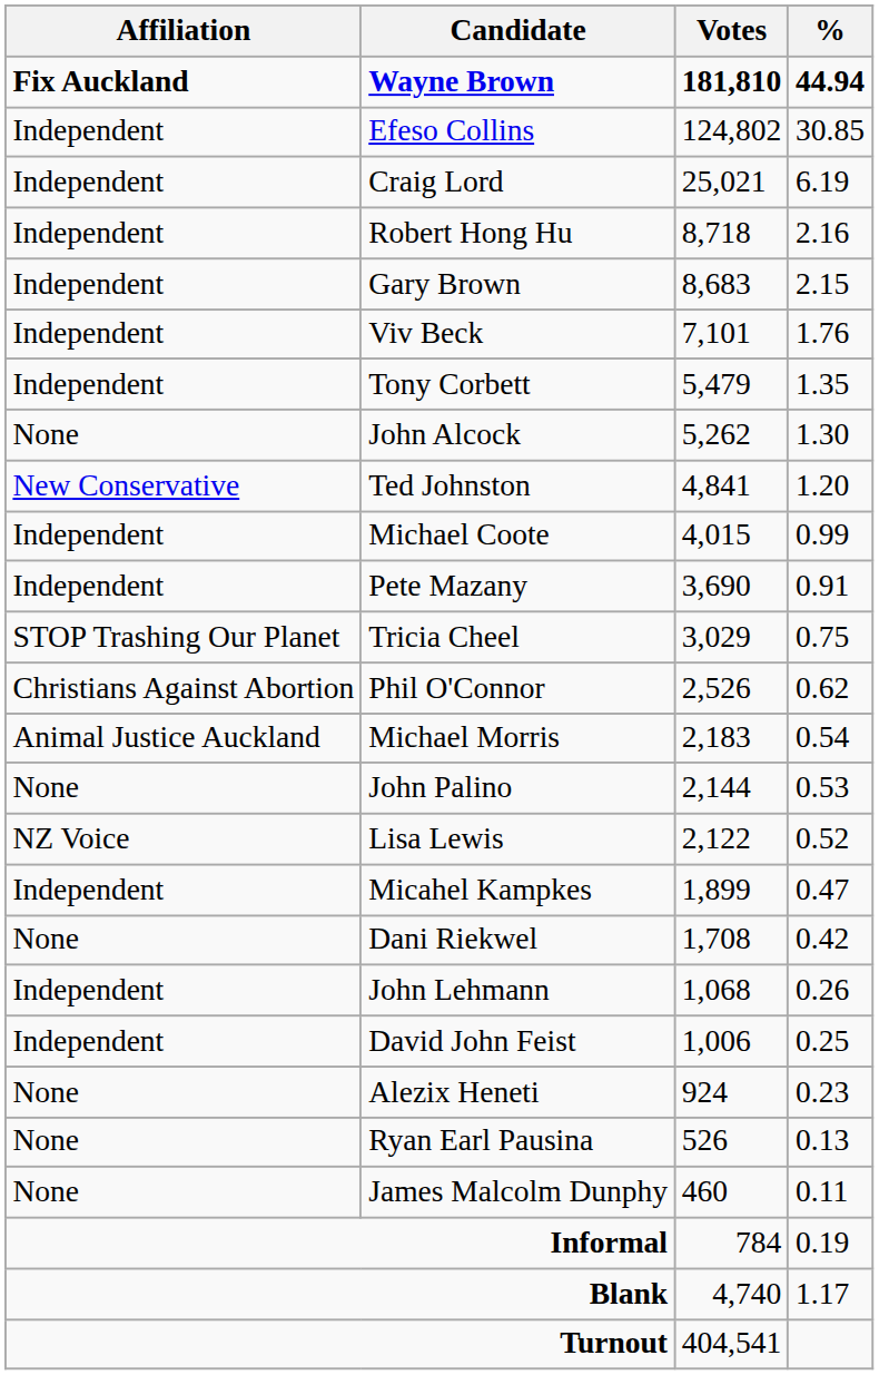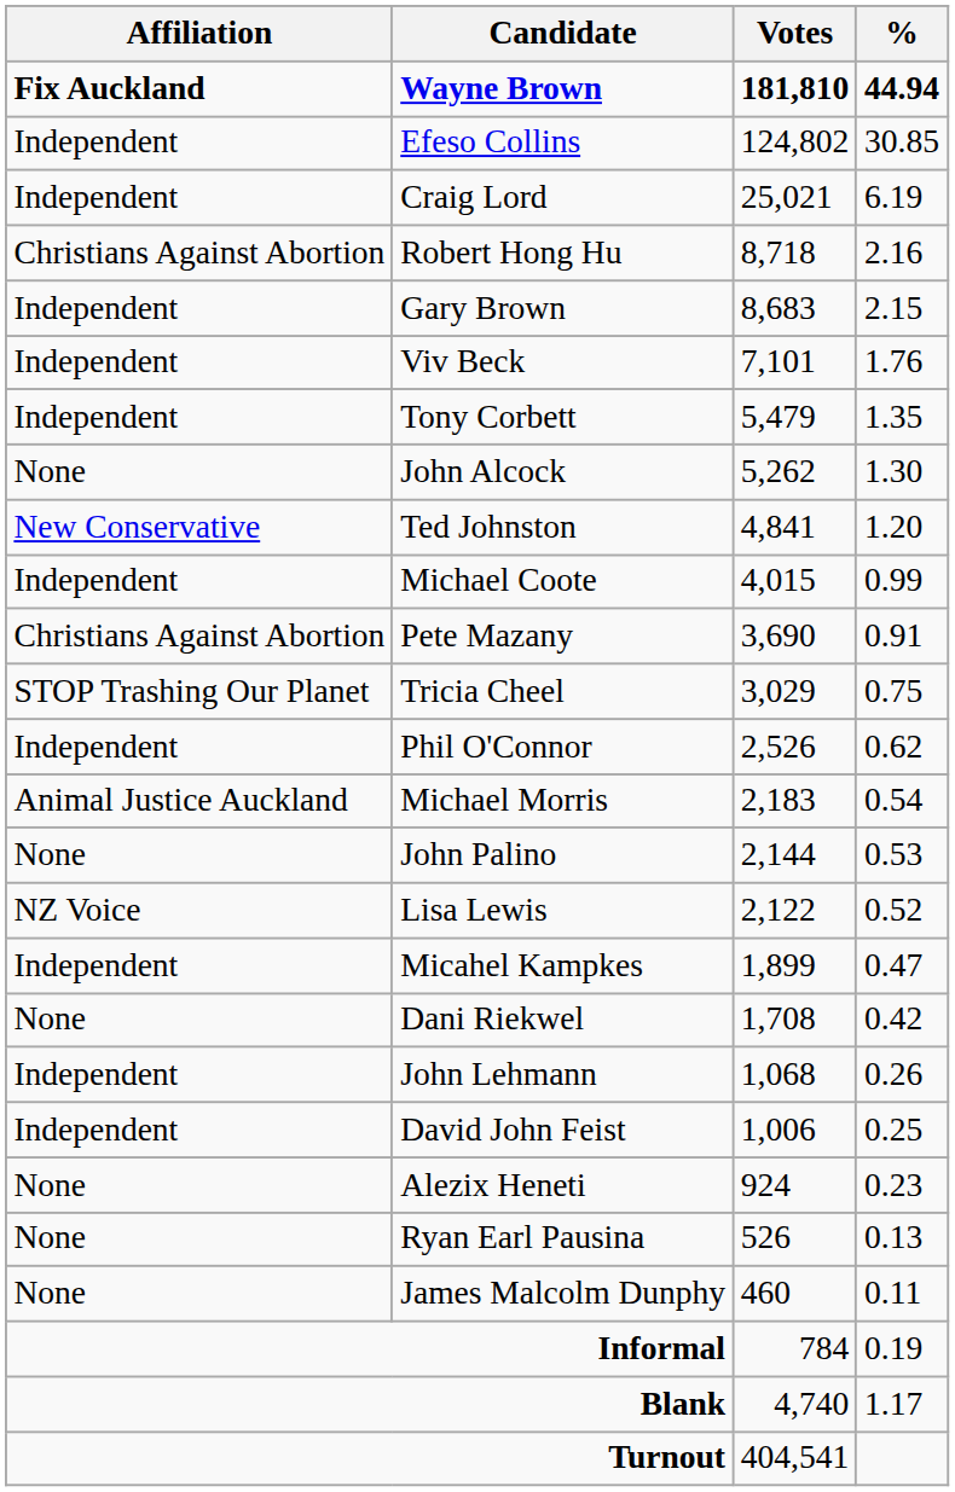Robert Hong Hu | Affiliation: Independent -> Christians Against Abortion
Pete Mazany | Affiliation: Independent -> Christians Against Abortion
Phil O'Connor | Affiliation: Christians Against Abortion -> Independent
